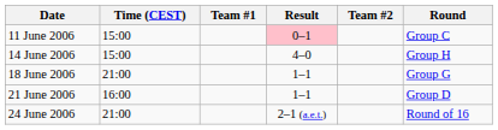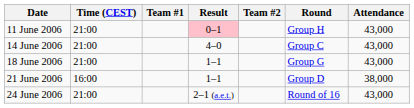+ column: Attendance | 43,000 | 43,000 | 43,000 | 38,000 | 43,000
11 June 2006 | Time (CEST): 15:00 -> 21:00
11 June 2006 | Round: Group C -> Group H
14 June 2006 | Time (CEST): 15:00 -> 21:00
14 June 2006 | Round: Group H -> Group C
